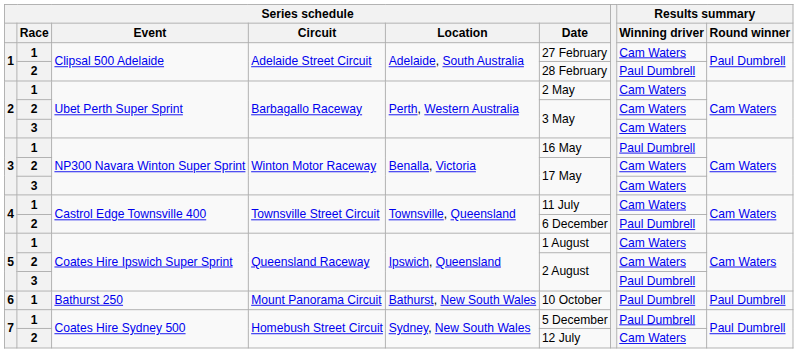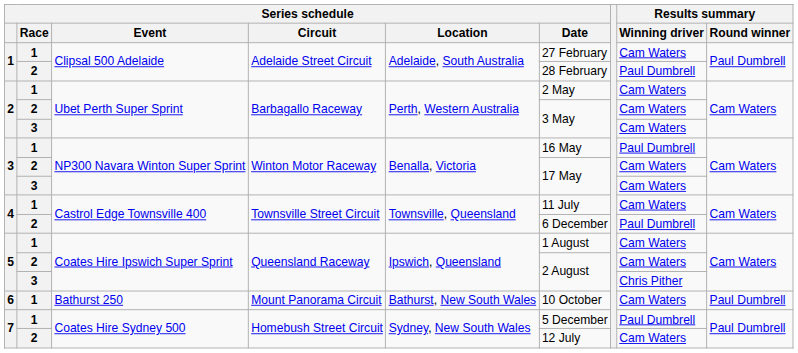5 / 3 | Results summary / Winning driver: Paul Dumbrell -> Chris Pither
6 | Results summary / Winning driver: Paul Dumbrell -> Cam Waters
